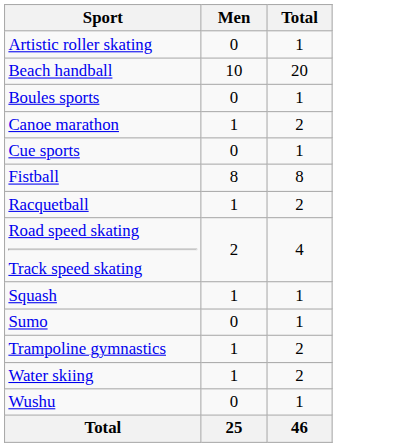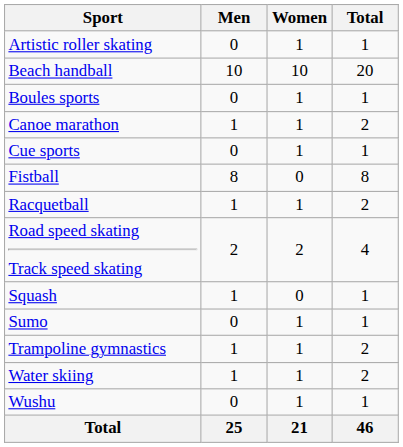+ column: Women | 1 | 10 | 1 | 1 | 1 | 0 | 1 | 2 | 0 | 1 | 1 | 1 | 1 | 21
